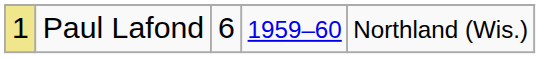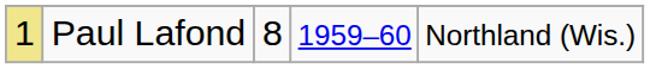Paul Lafond | column 3: 6 -> 8
